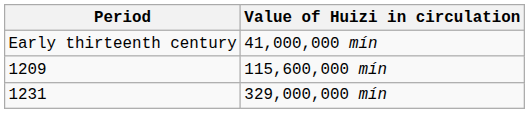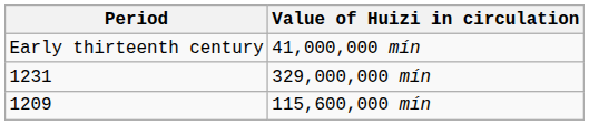rows swapped: 115,600,000 mín <-> 329,000,000 mín
